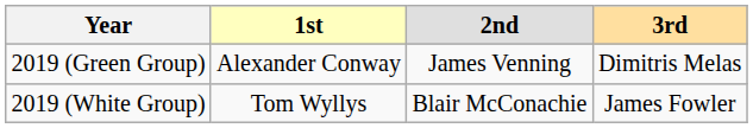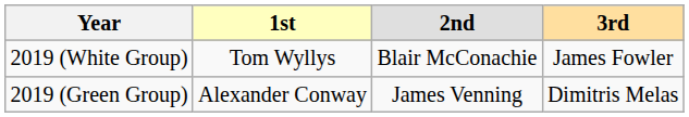rows swapped: 2019 (White Group) <-> 2019 (Green Group)
